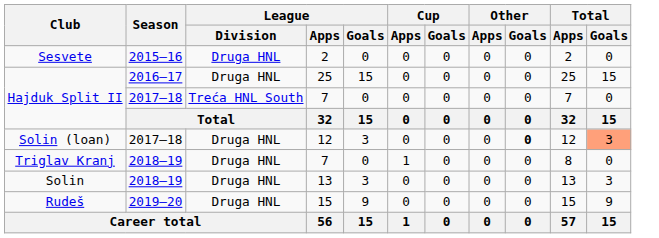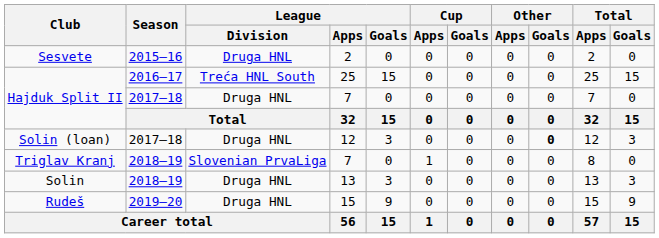Hajduk Split II / 25 | League / Division: Druga HNL -> Treća HNL South
Hajduk Split II / 7 | League / Division: Treća HNL South -> Druga HNL
Solin (loan) | Total / Goals: lightsalmon background -> no background
Triglav Kranj | League / Division: Druga HNL -> Slovenian PrvaLiga
